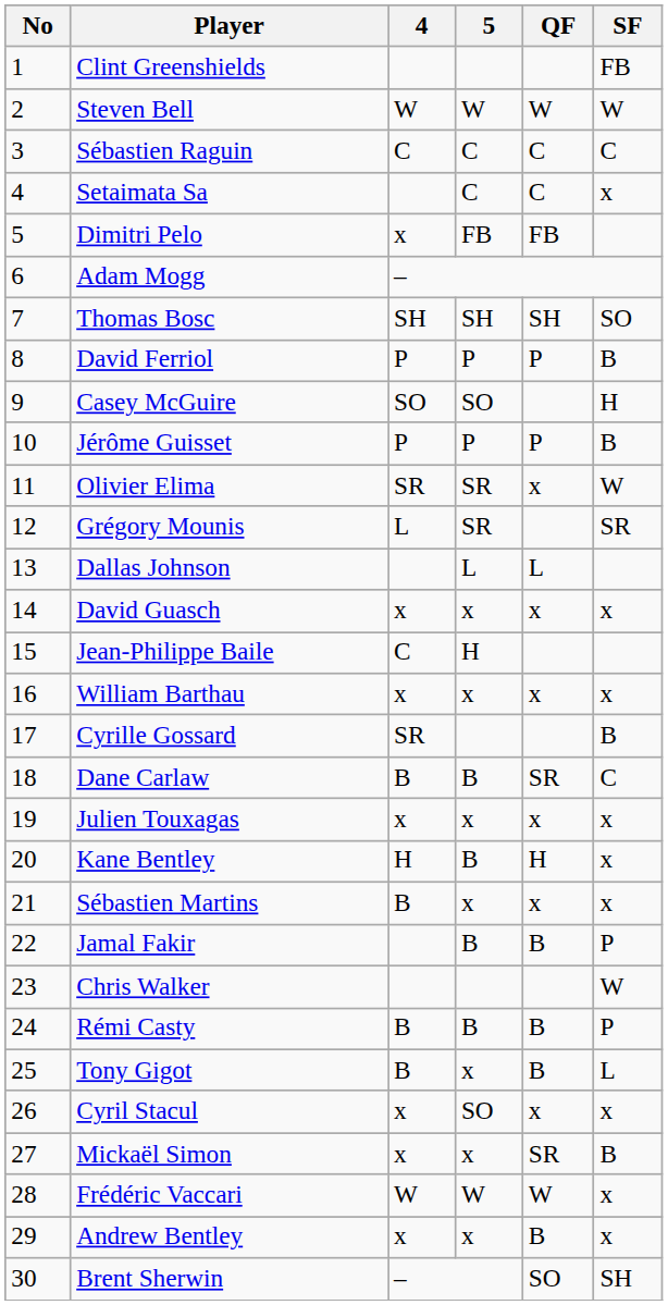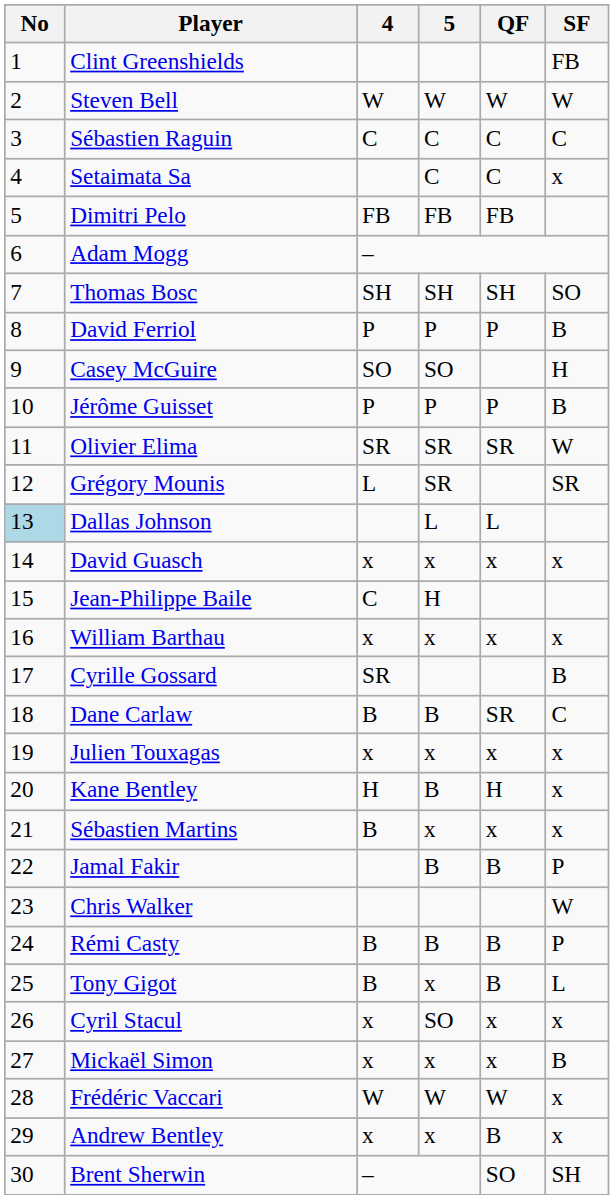Dimitri Pelo | 4: x -> FB
Olivier Elima | QF: x -> SR
Dallas Johnson | No: no background -> lightblue background
Mickaël Simon | QF: SR -> x
